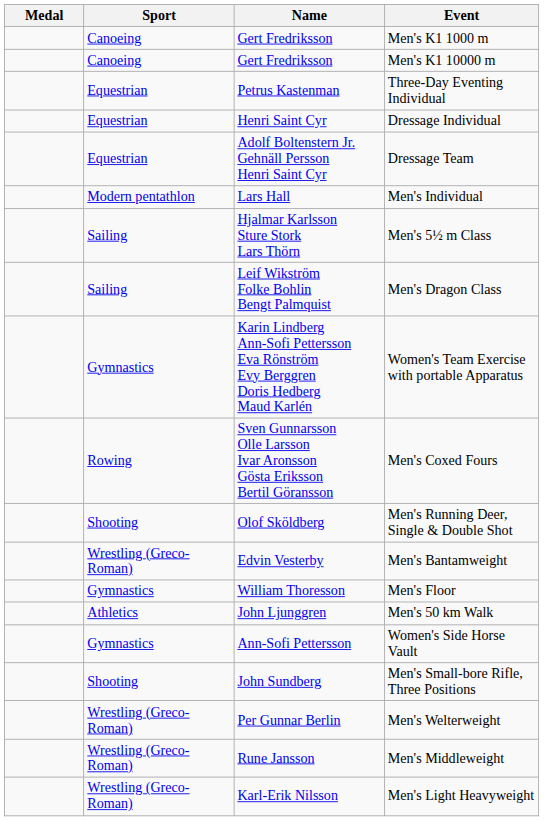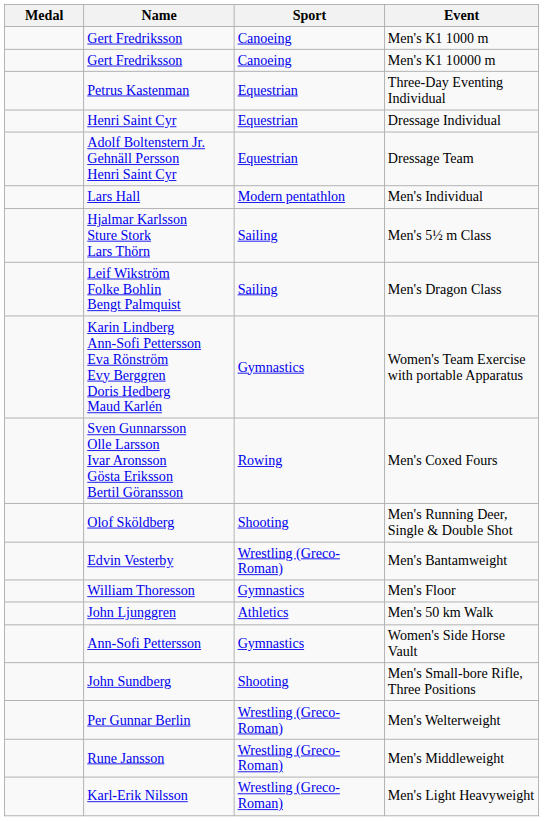columns swapped: Name <-> Sport
